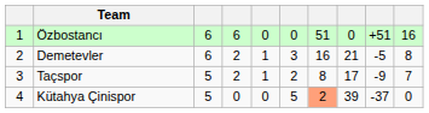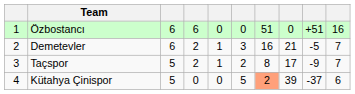Demetevler | column 10: 8 -> 7
Kütahya Çinispor | column 10: 0 -> 6
